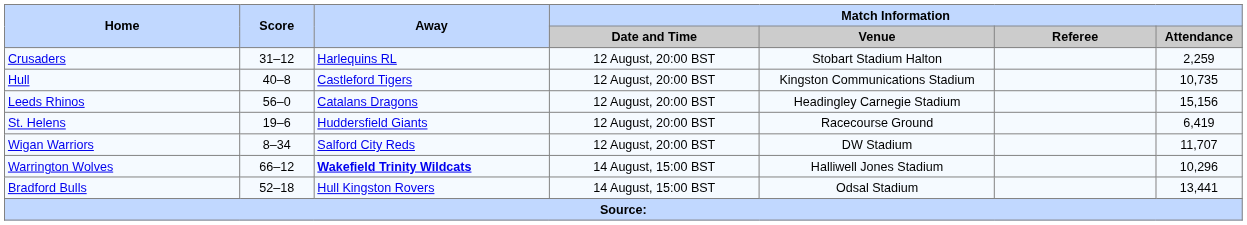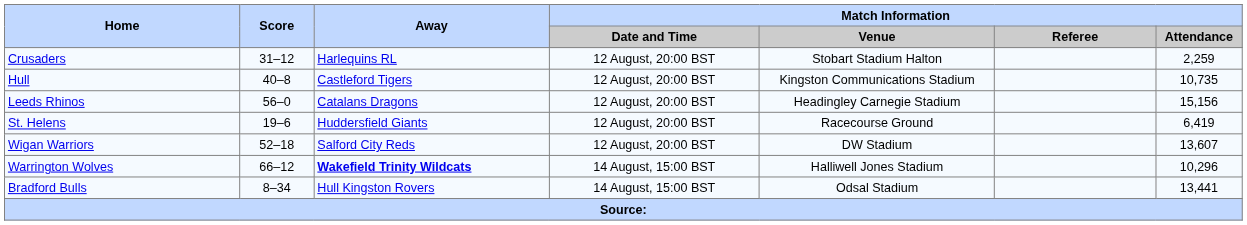Wigan Warriors | Score: 8–34 -> 52–18
Wigan Warriors | Match Information / Attendance: 11,707 -> 13,607
Bradford Bulls | Score: 52–18 -> 8–34
